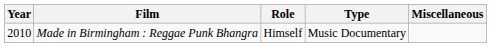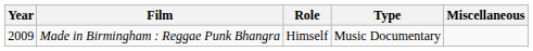Made in Birmingham : Reggae Punk Bhangra | Year: 2010 -> 2009
